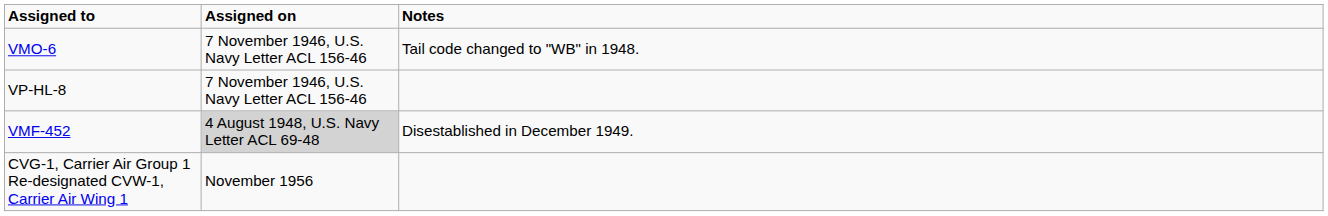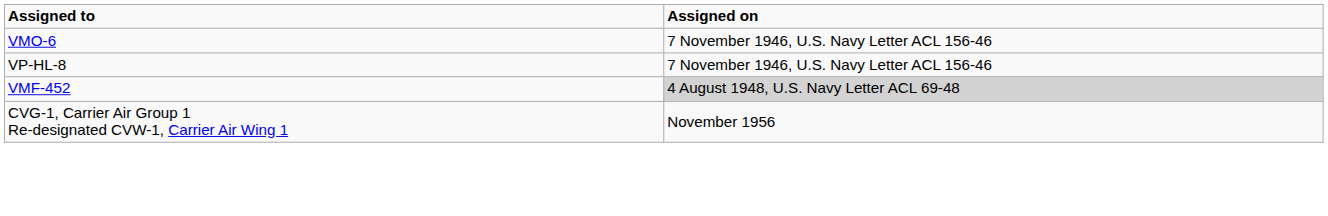- column: Notes | Tail code changed to "WB" in 1948. | Disestablished in December 1949.
